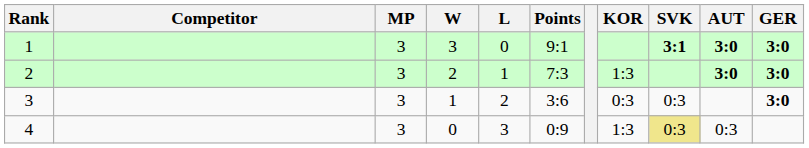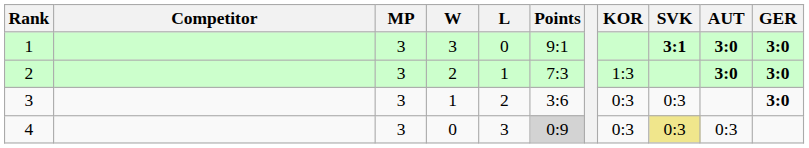4 | Points: no background -> lightgrey background
4 | KOR: 1:3 -> 0:3
